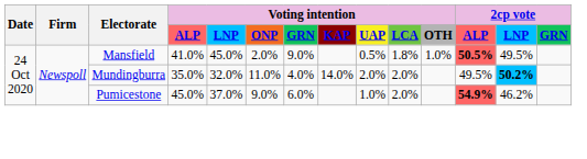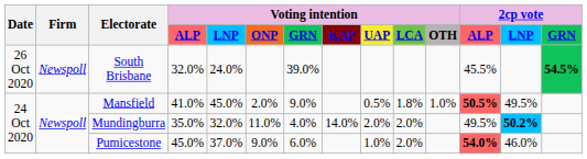+ row: 26 Oct 2020 | Newspoll | South Brisbane | 32.0% | 24.0% | 39.0% | 45.5% | 54.5%
Pumicestone | 2cp vote / ALP: 54.9% -> 54.0%
Pumicestone | 2cp vote / LNP: 46.2% -> 46.0%
